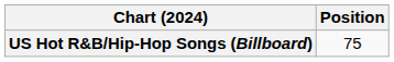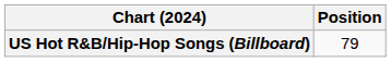US Hot R&B/Hip-Hop Songs (Billboard) | Position: 75 -> 79
